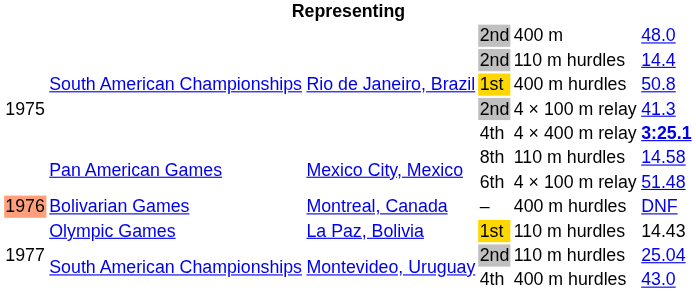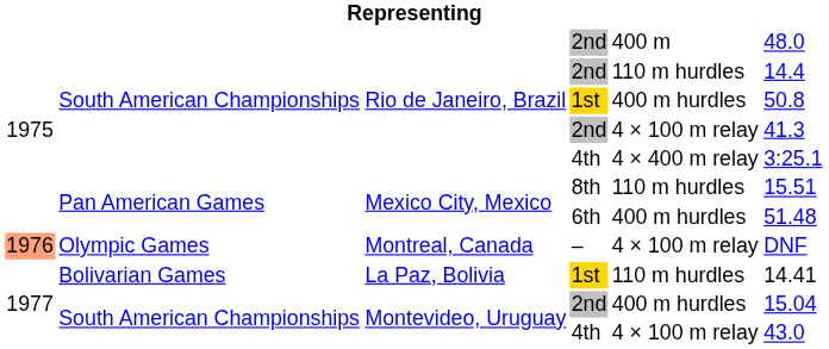Rio de Janeiro, Brazil / 4th | column 6: bold -> normal
8th | column 6: 14.58 -> 15.51
6th | column 5: 4 × 100 m relay -> 400 m hurdles
– | column 2: Bolivarian Games -> Olympic Games
– | column 5: 400 m hurdles -> 4 × 100 m relay
La Paz, Bolivia / 1st | column 2: Olympic Games -> Bolivarian Games
La Paz, Bolivia / 1st | column 6: 14.43 -> 14.41
Montevideo, Uruguay / 2nd | column 5: 110 m hurdles -> 400 m hurdles
Montevideo, Uruguay / 2nd | column 6: 25.04 -> 15.04
Montevideo, Uruguay / 4th | column 5: 400 m hurdles -> 4 × 100 m relay
